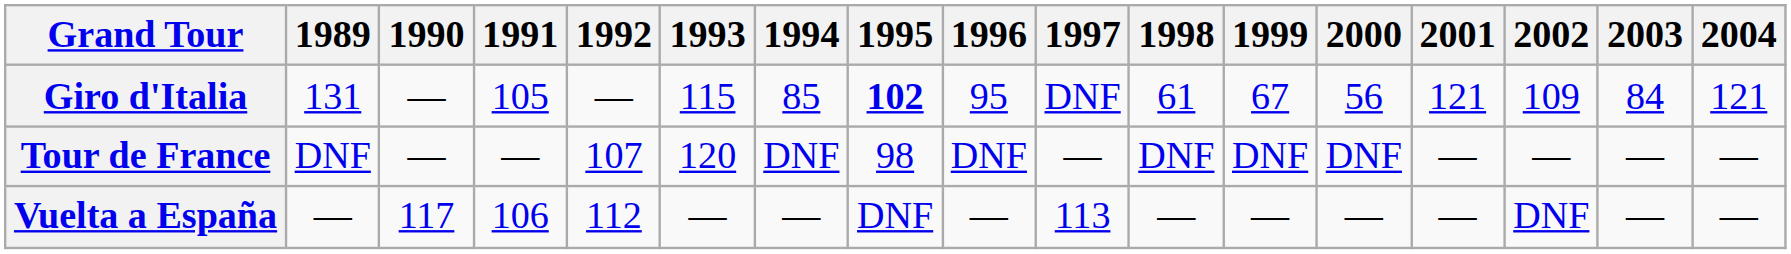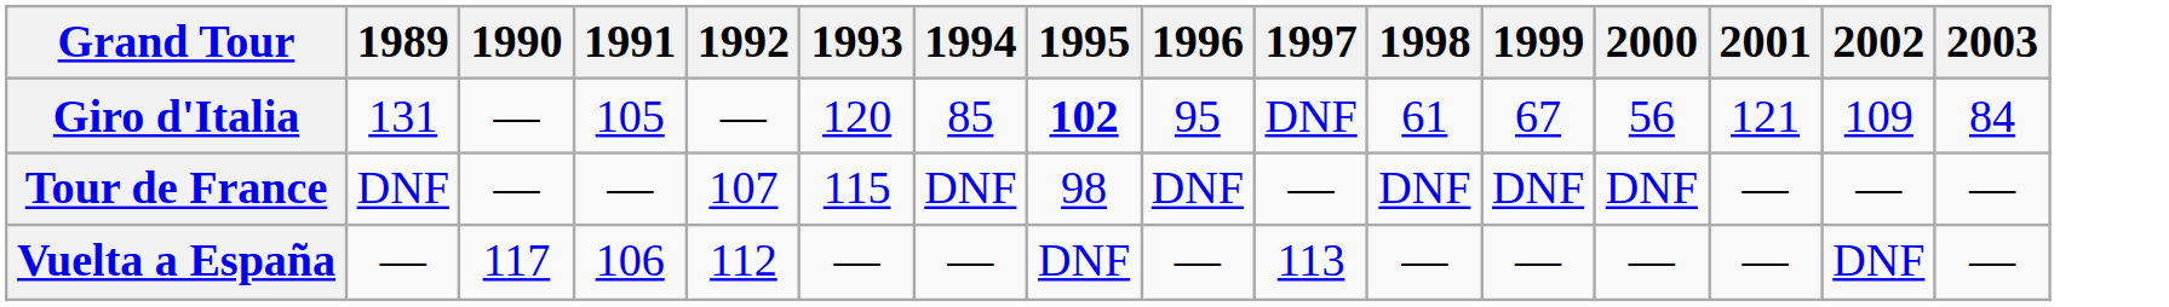- column: 2004 | 121 | — | —
Giro d'Italia | 1993: 115 -> 120
Tour de France | 1993: 120 -> 115
